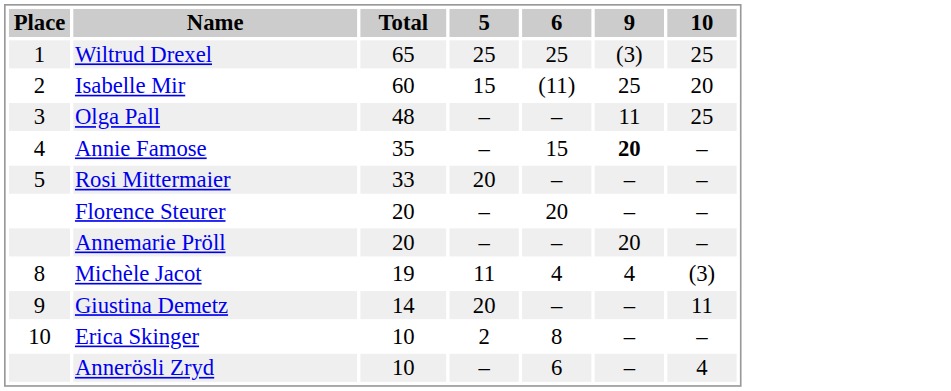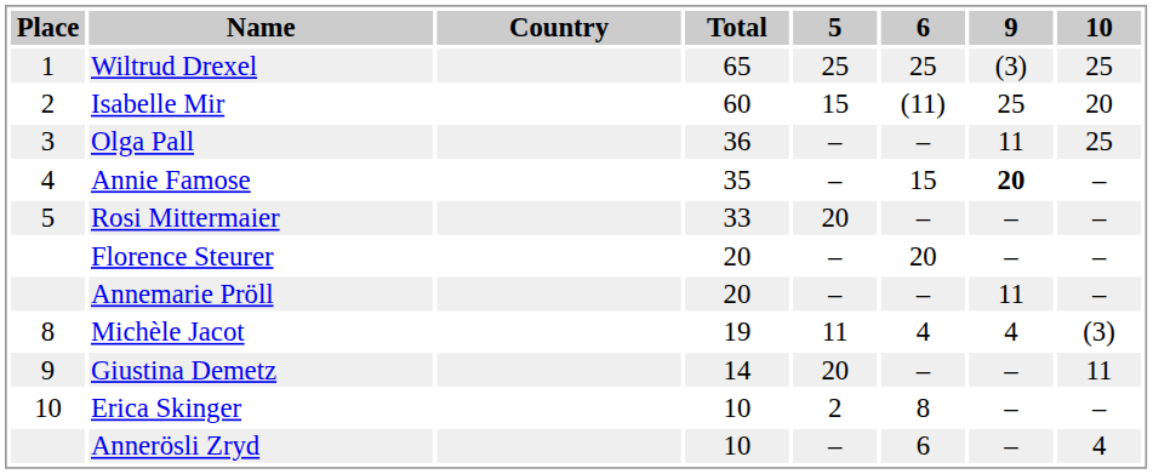+ column: Country
Olga Pall | Total: 48 -> 36
Annemarie Pröll | 9: 20 -> 11
